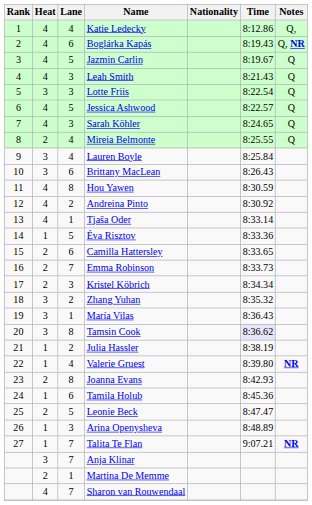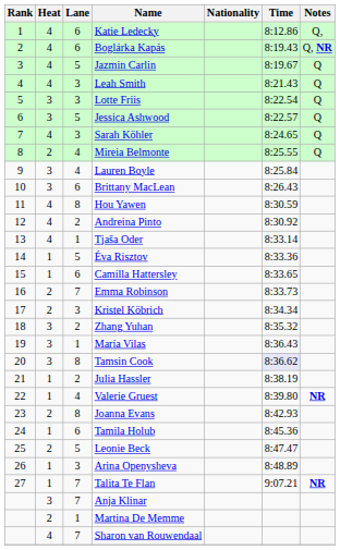Katie Ledecky | Lane: 4 -> 6
Jessica Ashwood | Heat: 4 -> 3
Camilla Hattersley | Heat: 2 -> 1
